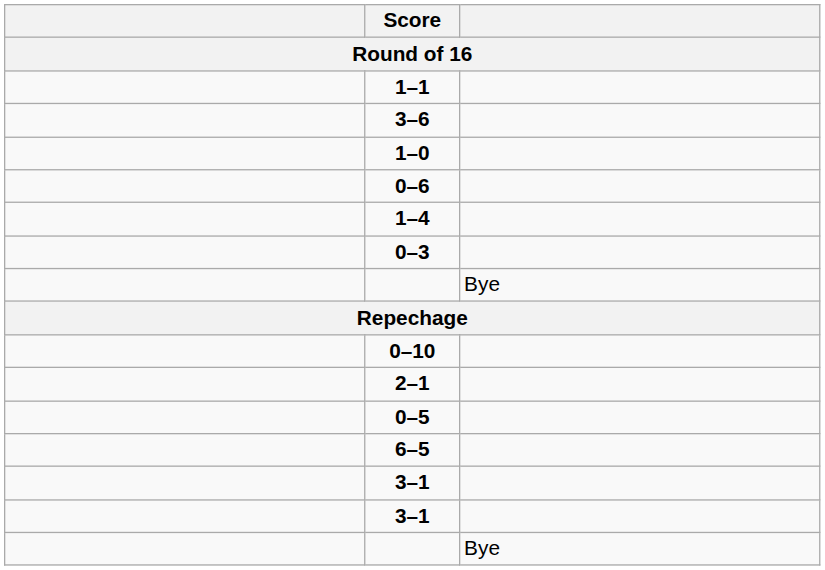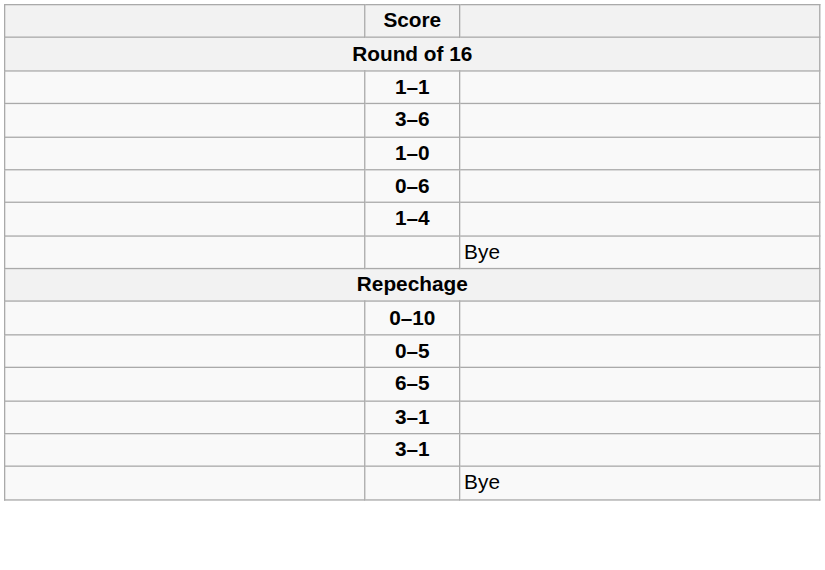- row: 0–3
- row: 2–1
